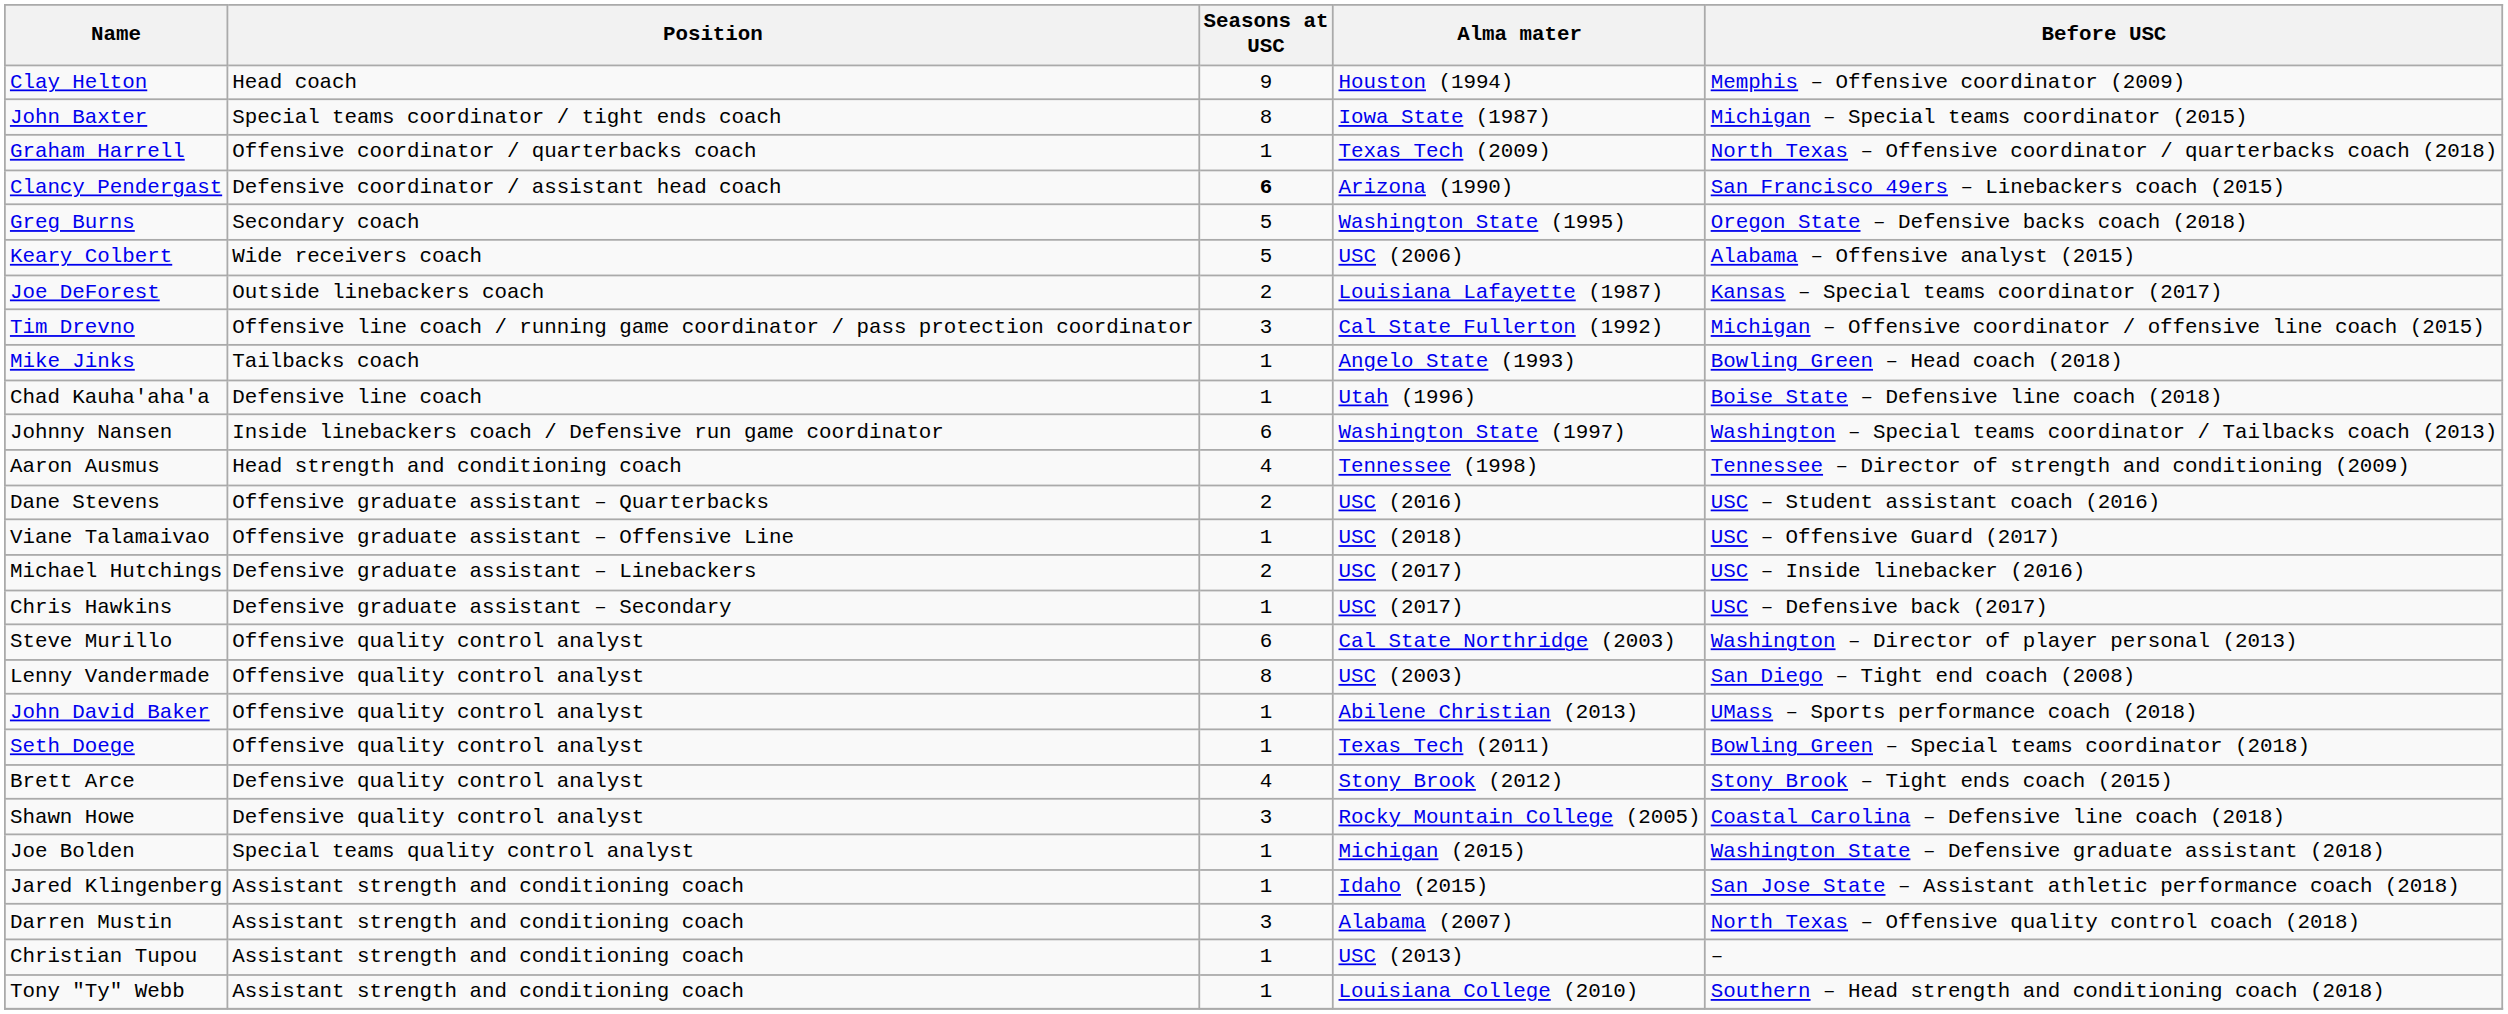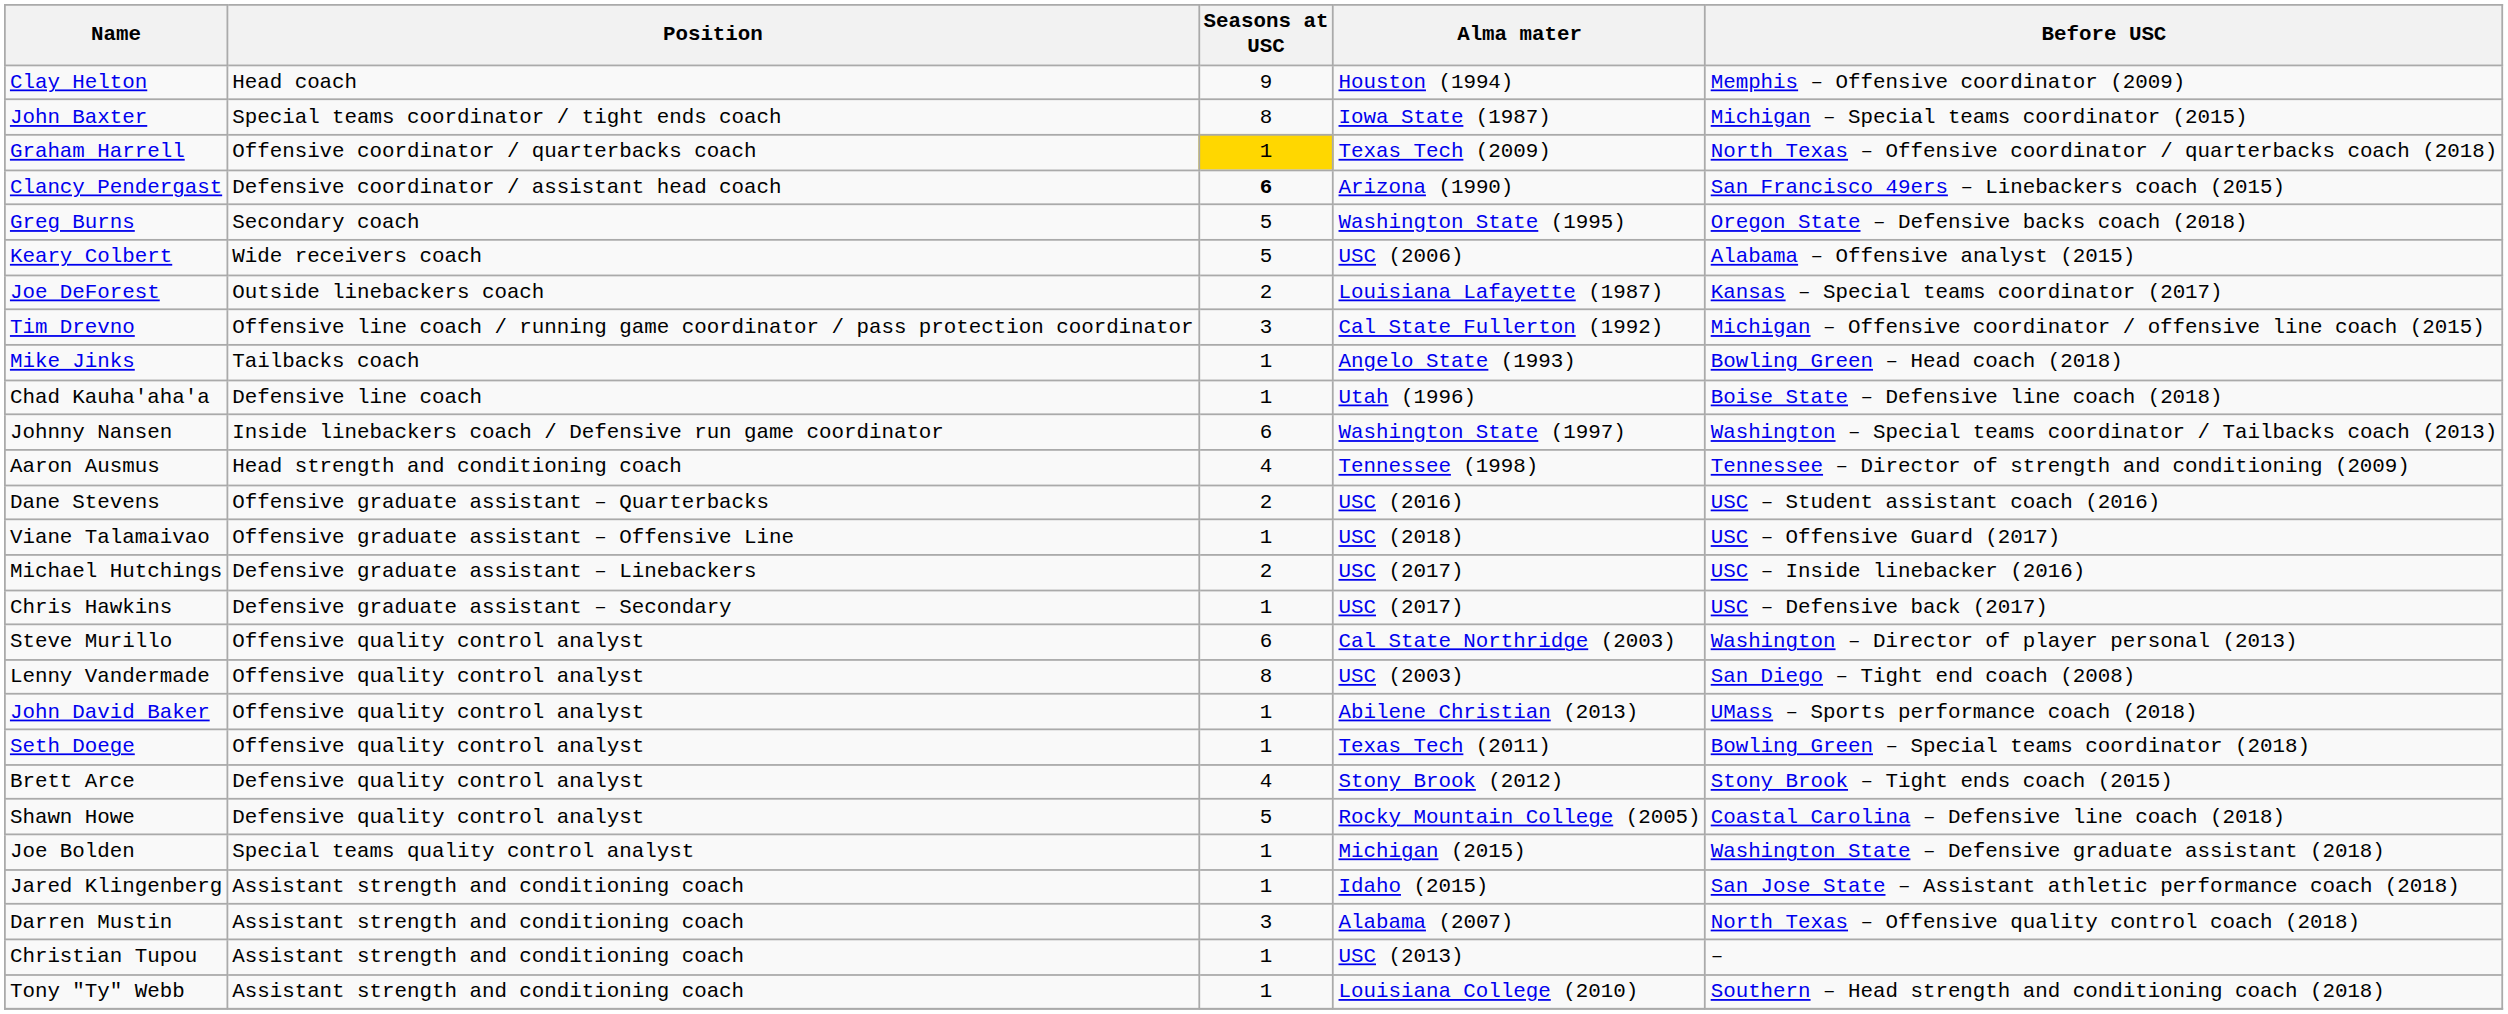Graham Harrell | Seasons at USC: no background -> gold background
Shawn Howe | Seasons at USC: 3 -> 5
